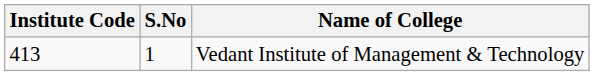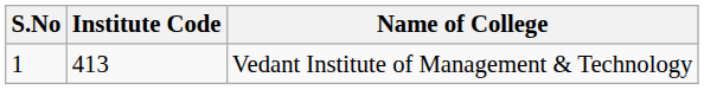columns swapped: S.No <-> Institute Code
